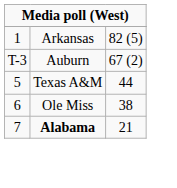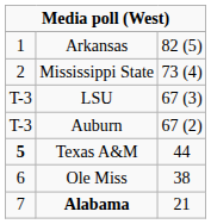+ row: 2 | Mississippi State | 73 (4)
+ row: T-3 | LSU | 67 (3)
Texas A&M | column 1: normal -> bold
